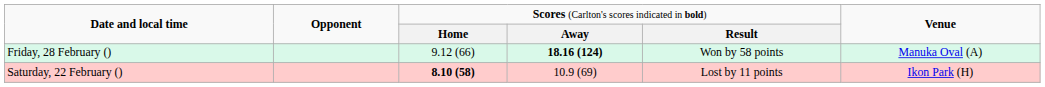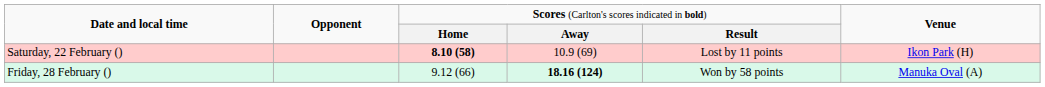rows swapped: Saturday, 22 February () <-> Friday, 28 February ()
